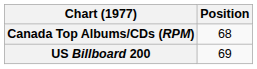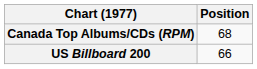US Billboard 200 | Position: 69 -> 66
